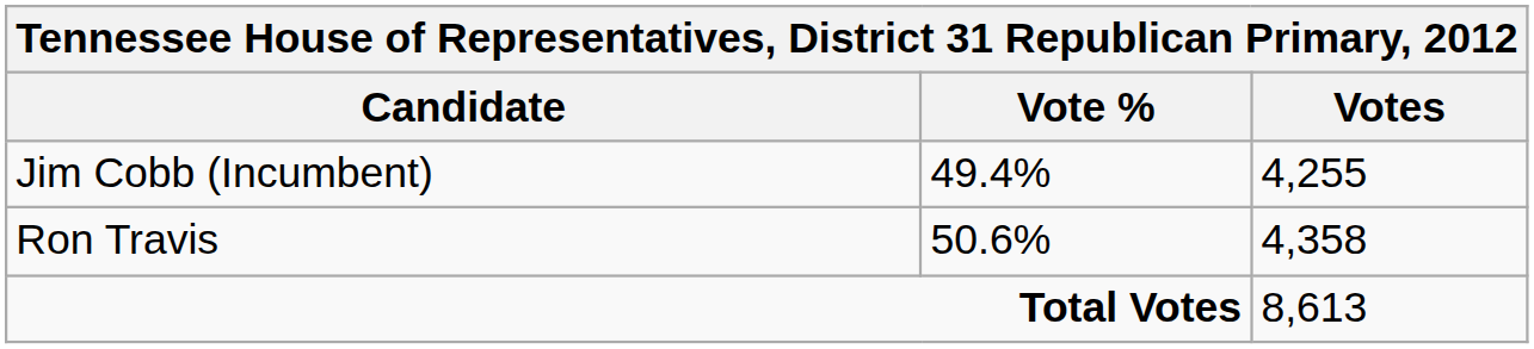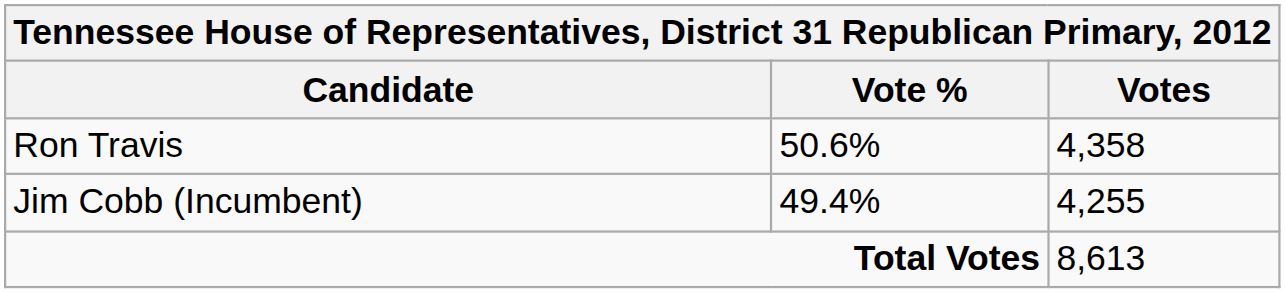rows swapped: Ron Travis <-> Jim Cobb (Incumbent)
